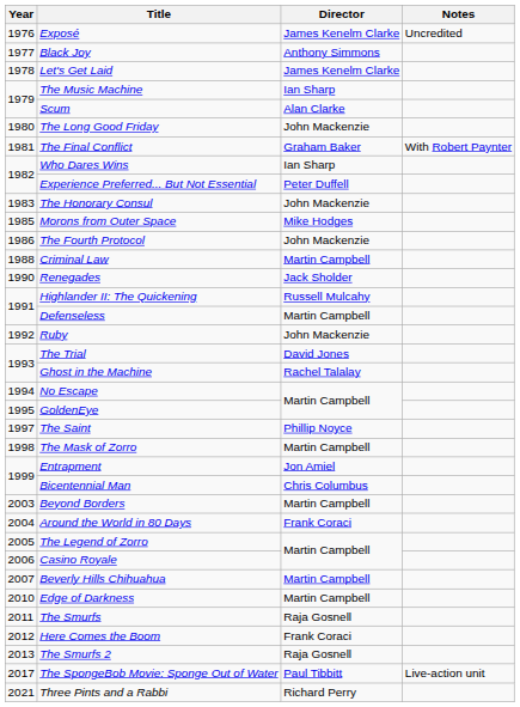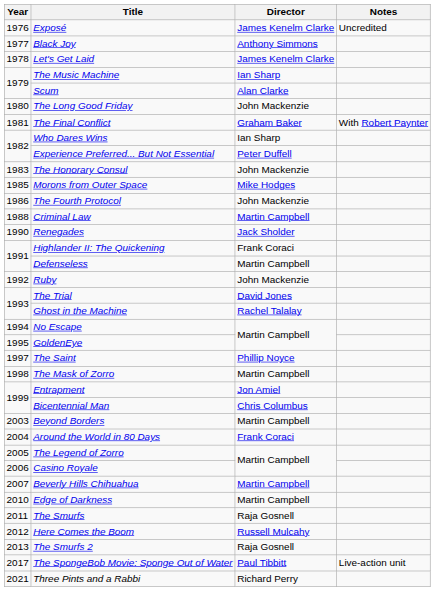Highlander II: The Quickening | Director: Russell Mulcahy -> Frank Coraci
Here Comes the Boom | Director: Frank Coraci -> Russell Mulcahy
